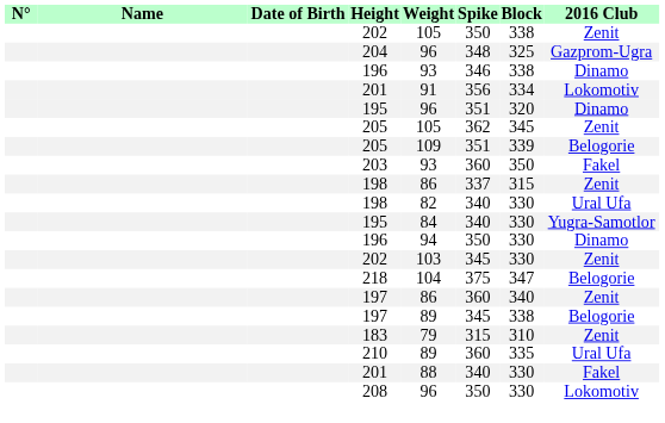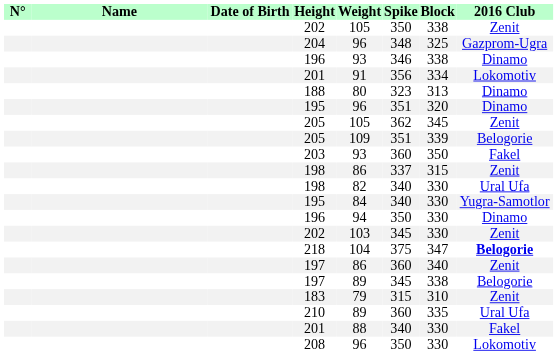+ row: 188 | 80 | 323 | 313 | Dinamo
218 | 2016 Club: normal -> bold
